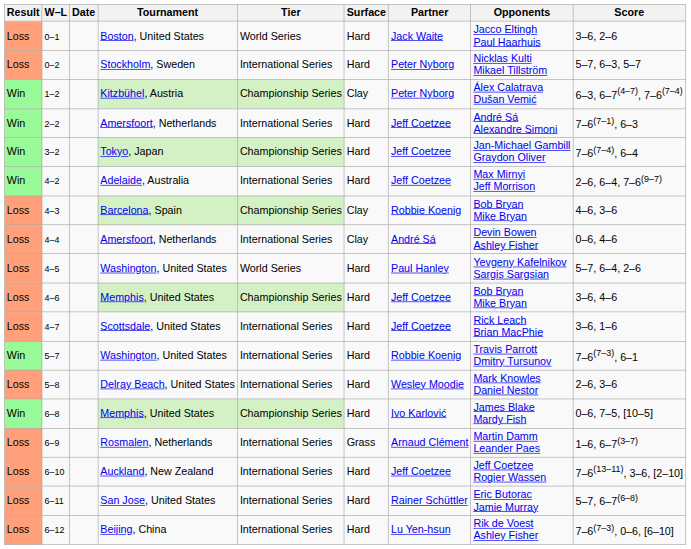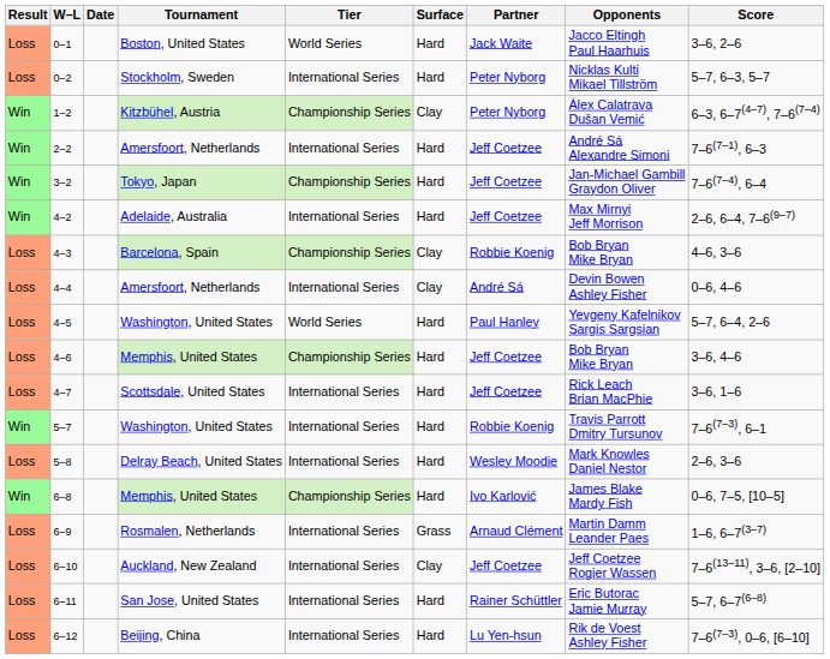6–10 | Surface: Hard -> Clay
